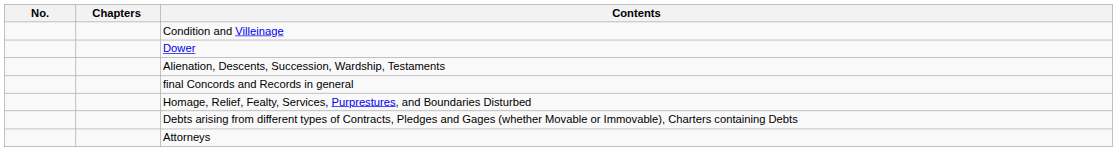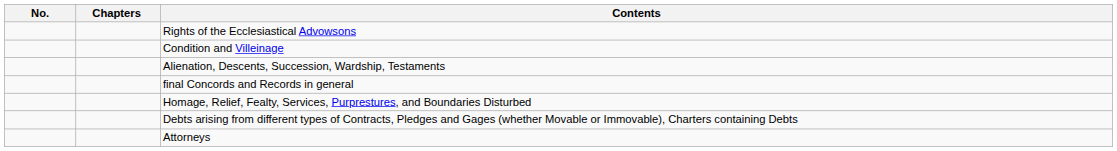+ row: Rights of the Ecclesiastical Advowsons
- row: Dower
